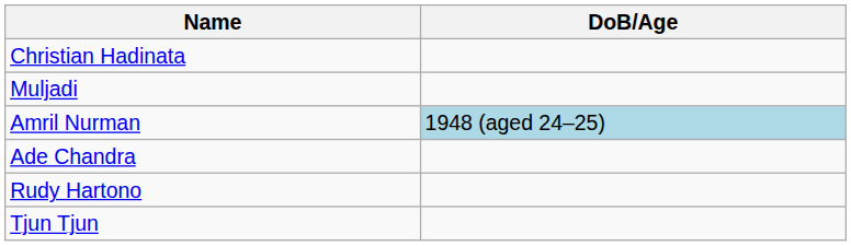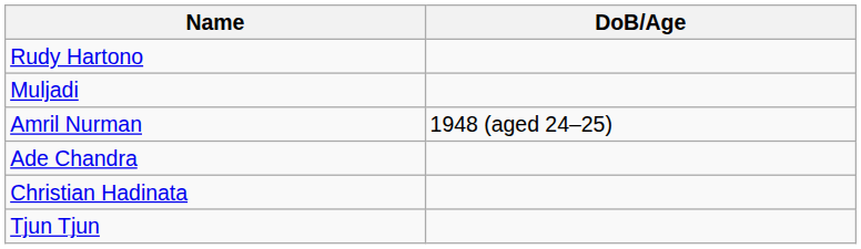rows swapped: Rudy Hartono <-> Christian Hadinata
Amril Nurman | DoB/Age: lightblue background -> no background
